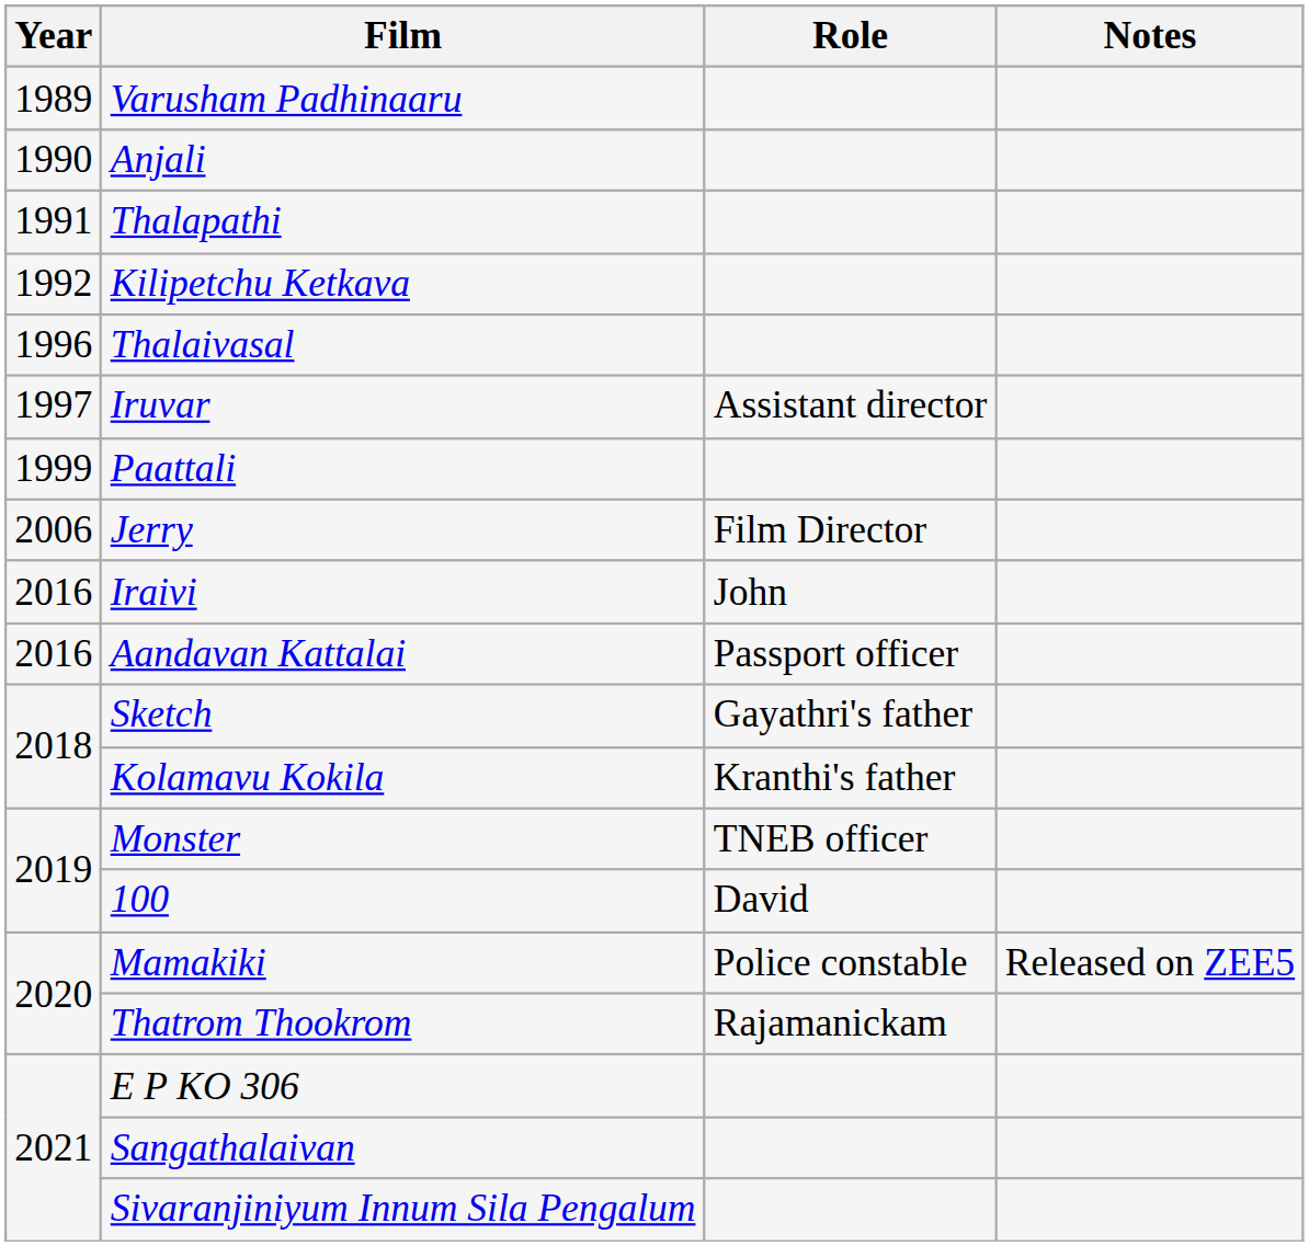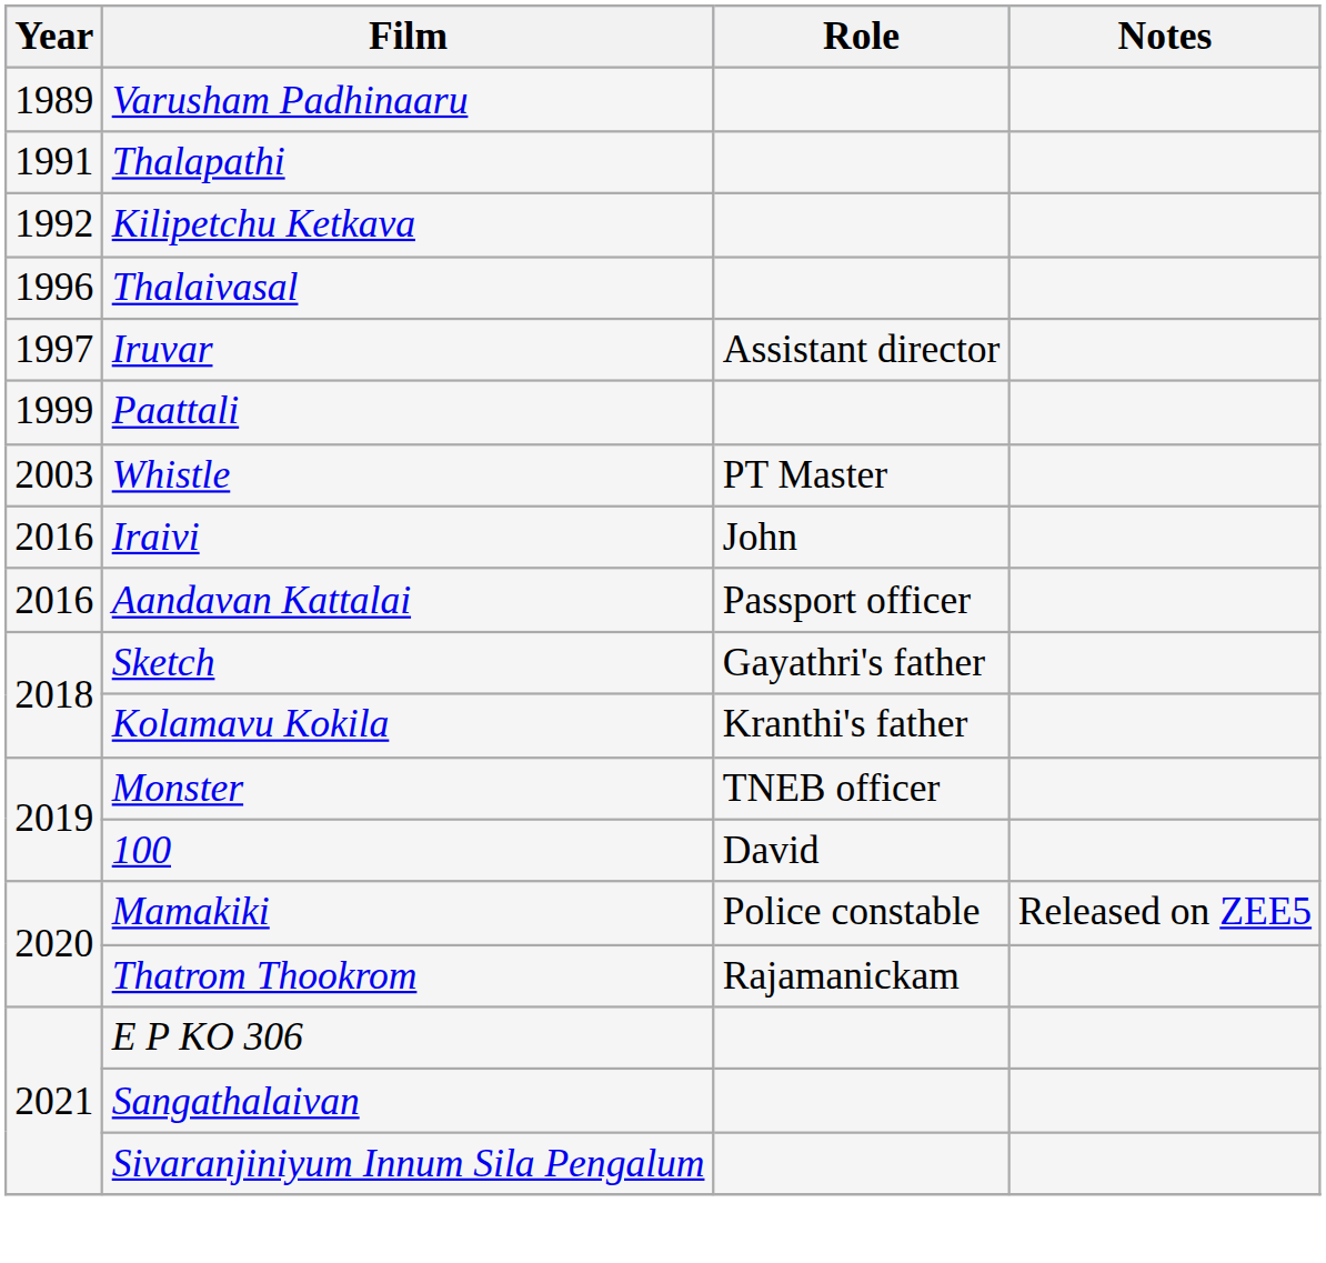- row: 1990 | Anjali
+ row: 2003 | Whistle | PT Master
- row: 2006 | Jerry | Film Director
